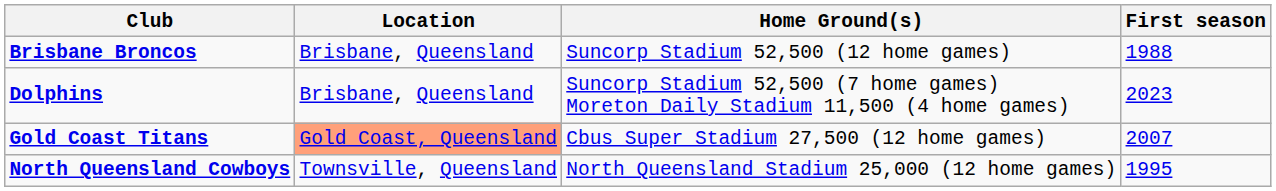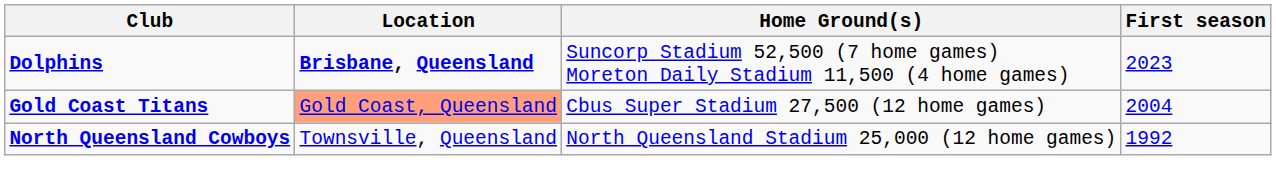- row: Brisbane Broncos | Brisbane, Queensland | Suncorp Stadium 52,500 (12 home games) | 1988
Dolphins | Location: normal -> bold
Gold Coast Titans | First season: 2007 -> 2004
North Queensland Cowboys | First season: 1995 -> 1992
